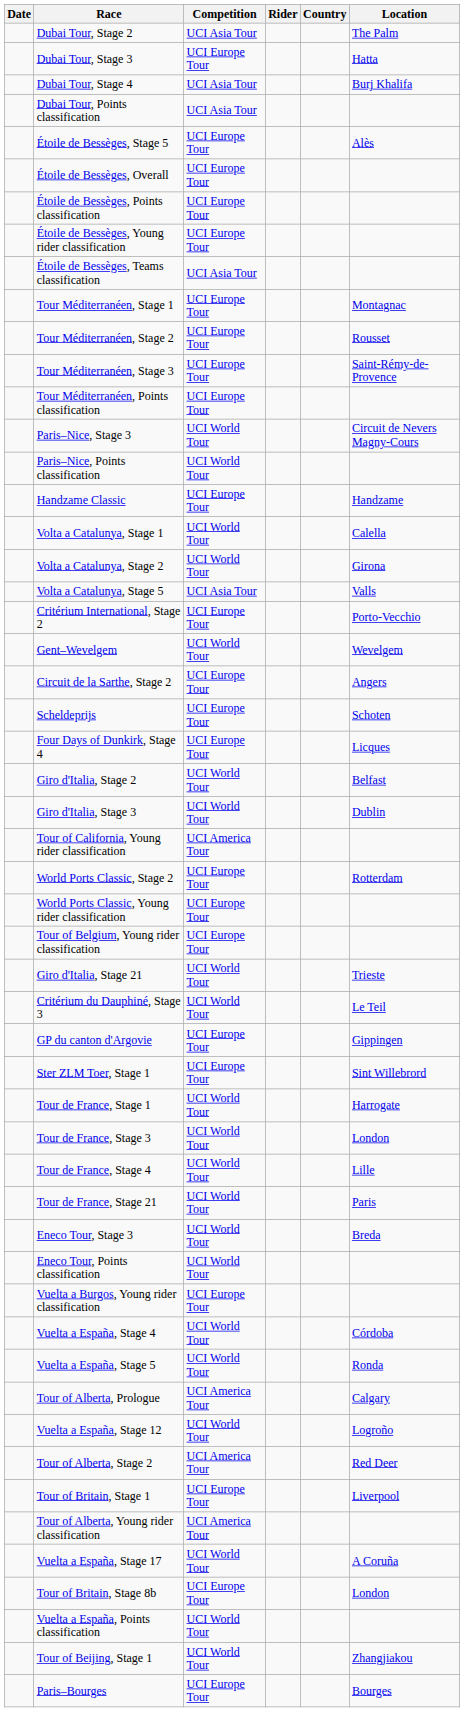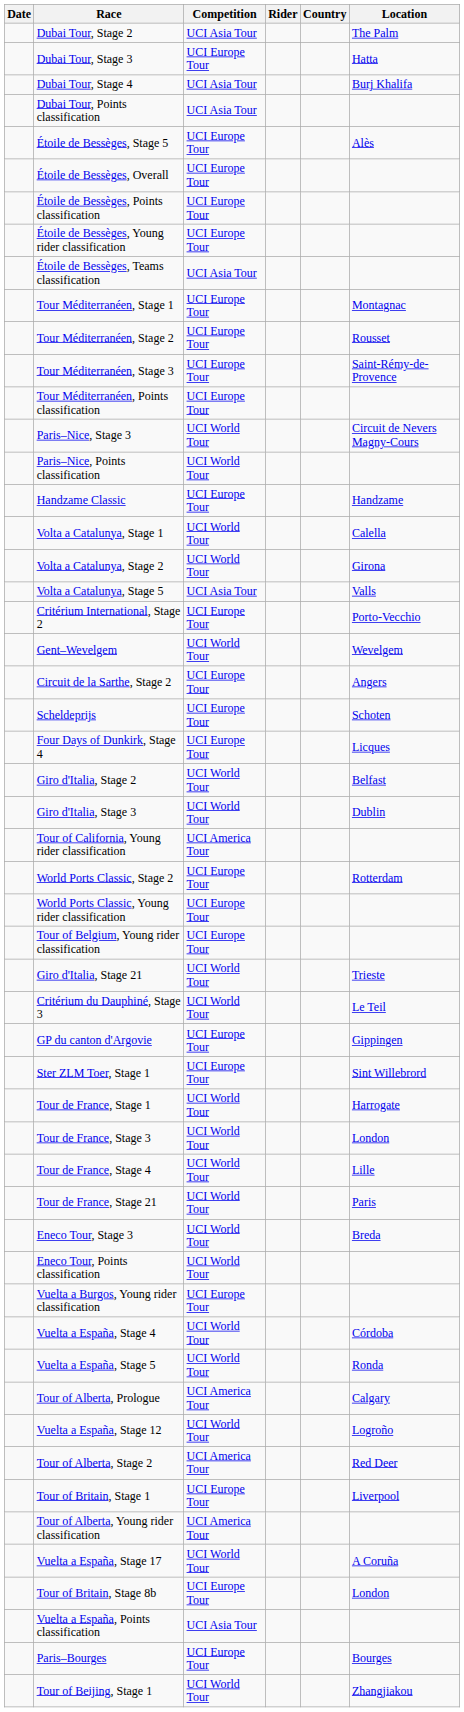Vuelta a España, Points classification | Competition: UCI World Tour -> UCI Asia Tour
rows swapped: Paris–Bourges <-> Tour of Beijing, Stage 1
